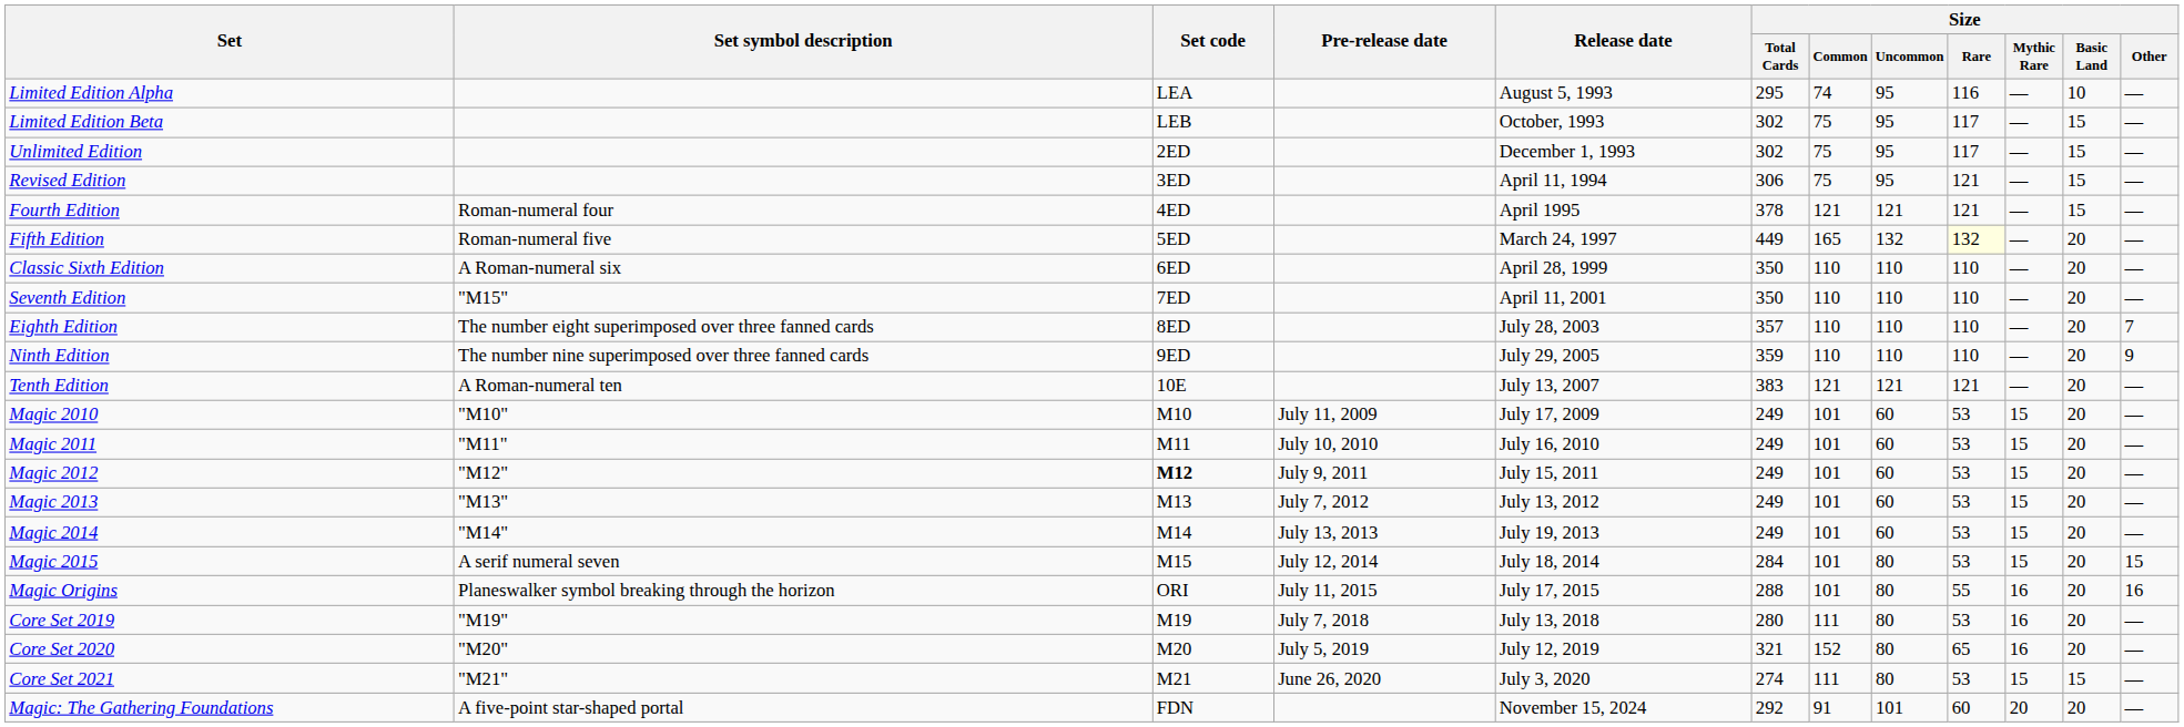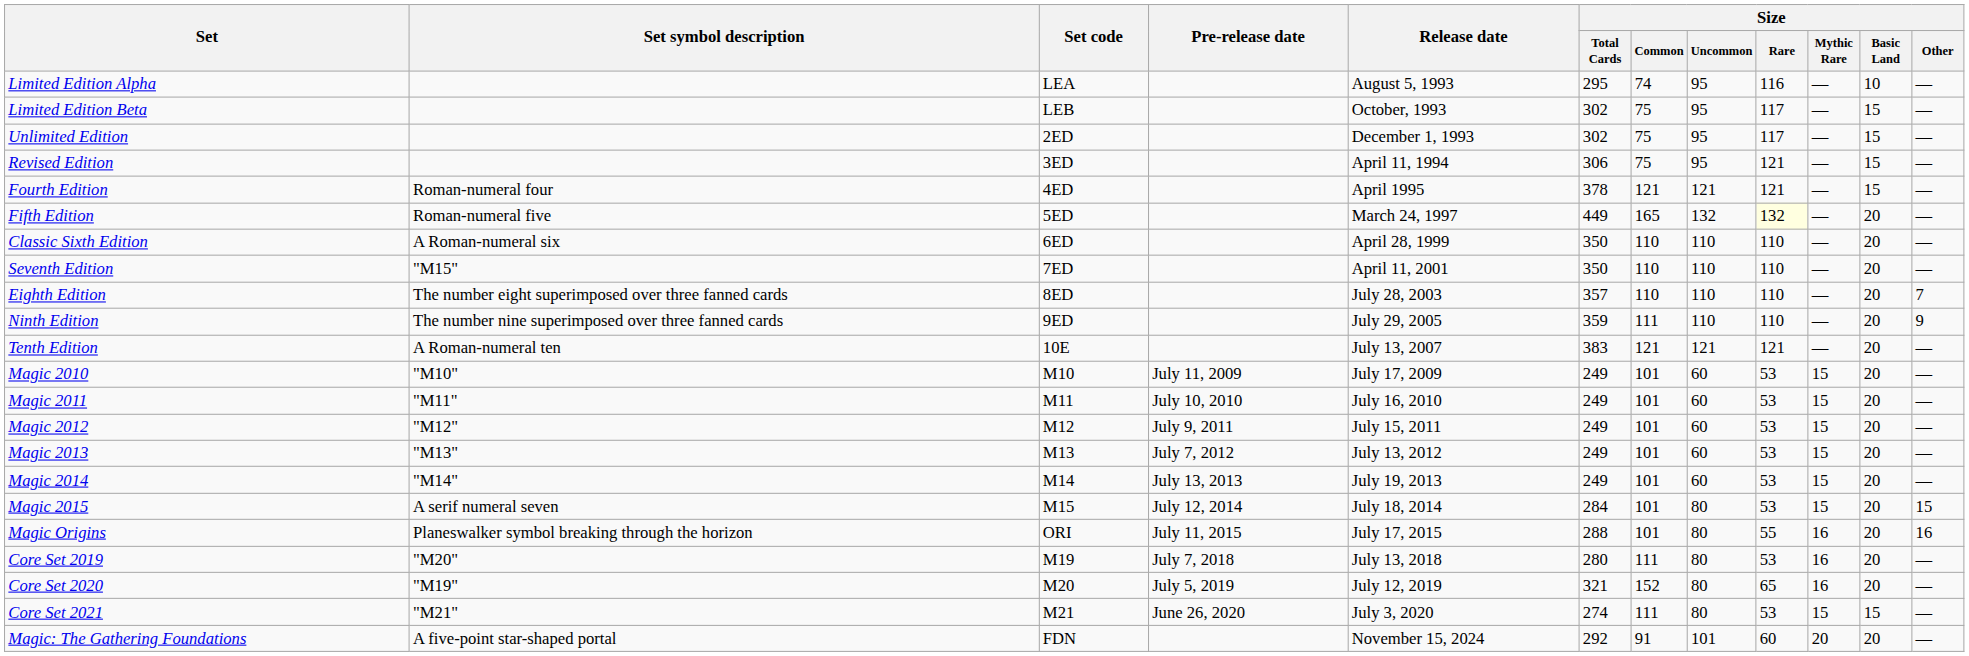Ninth Edition | Size / Common: 110 -> 111
Magic 2012 | Set code: bold -> normal
Core Set 2019 | Set symbol description: "M19" -> "M20"
Core Set 2020 | Set symbol description: "M20" -> "M19"
